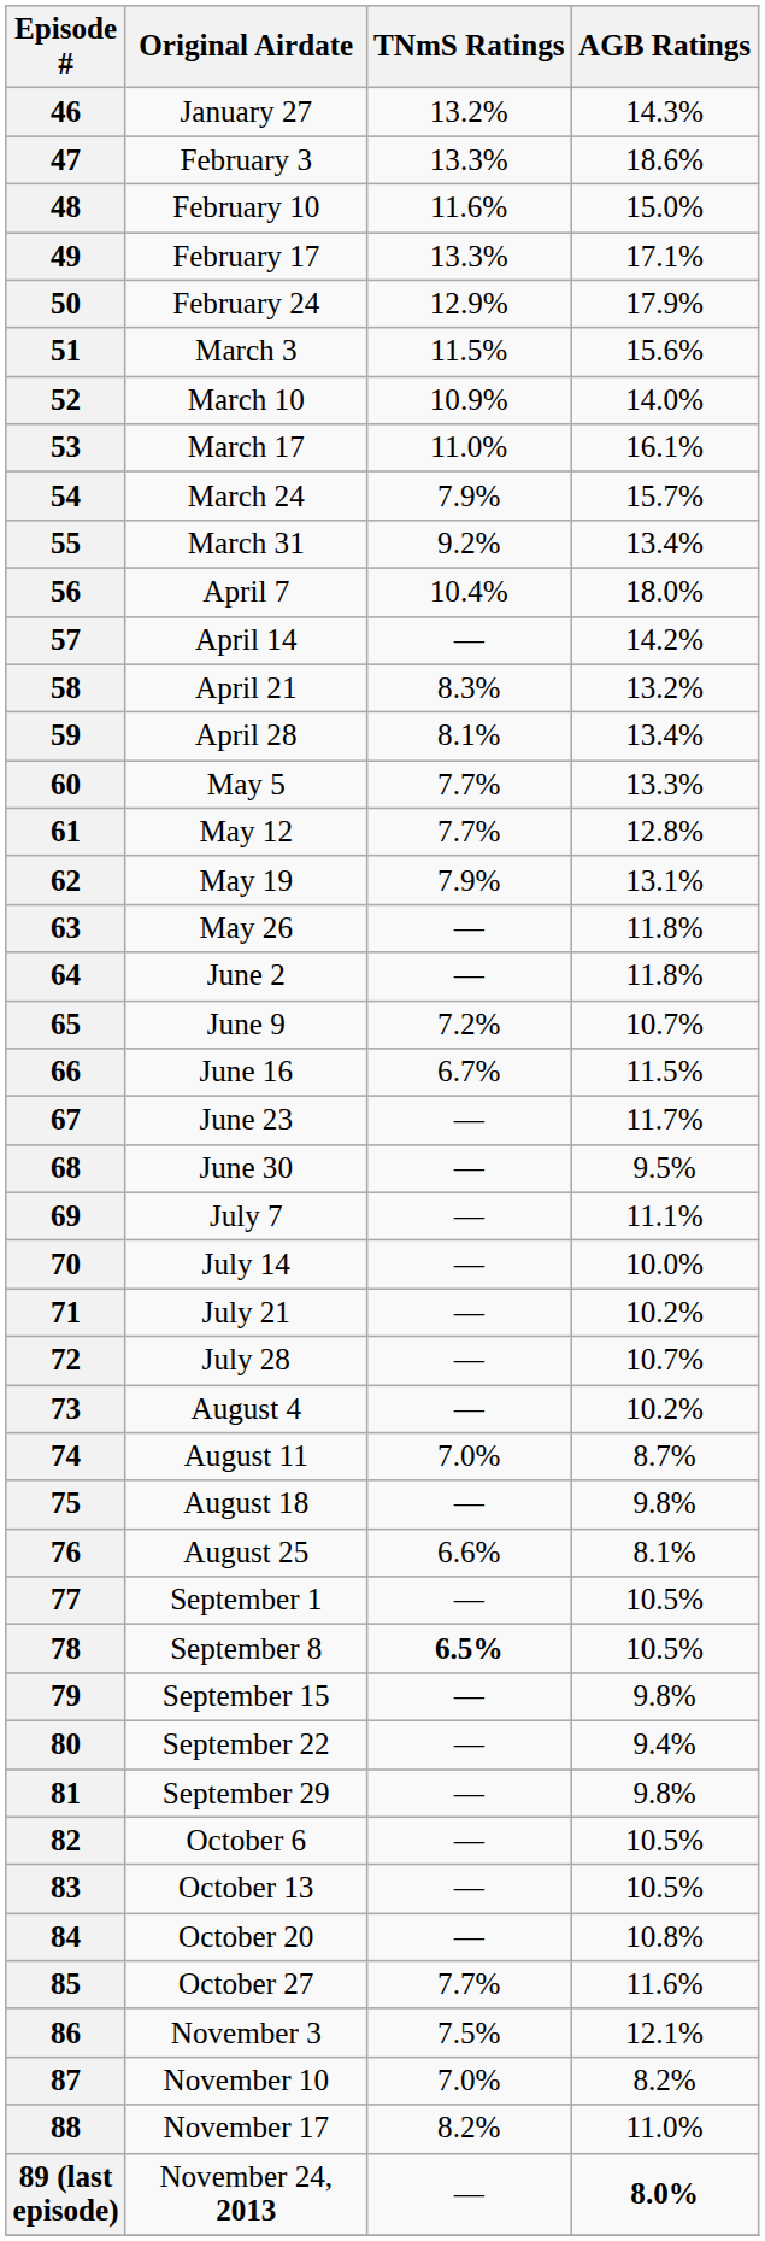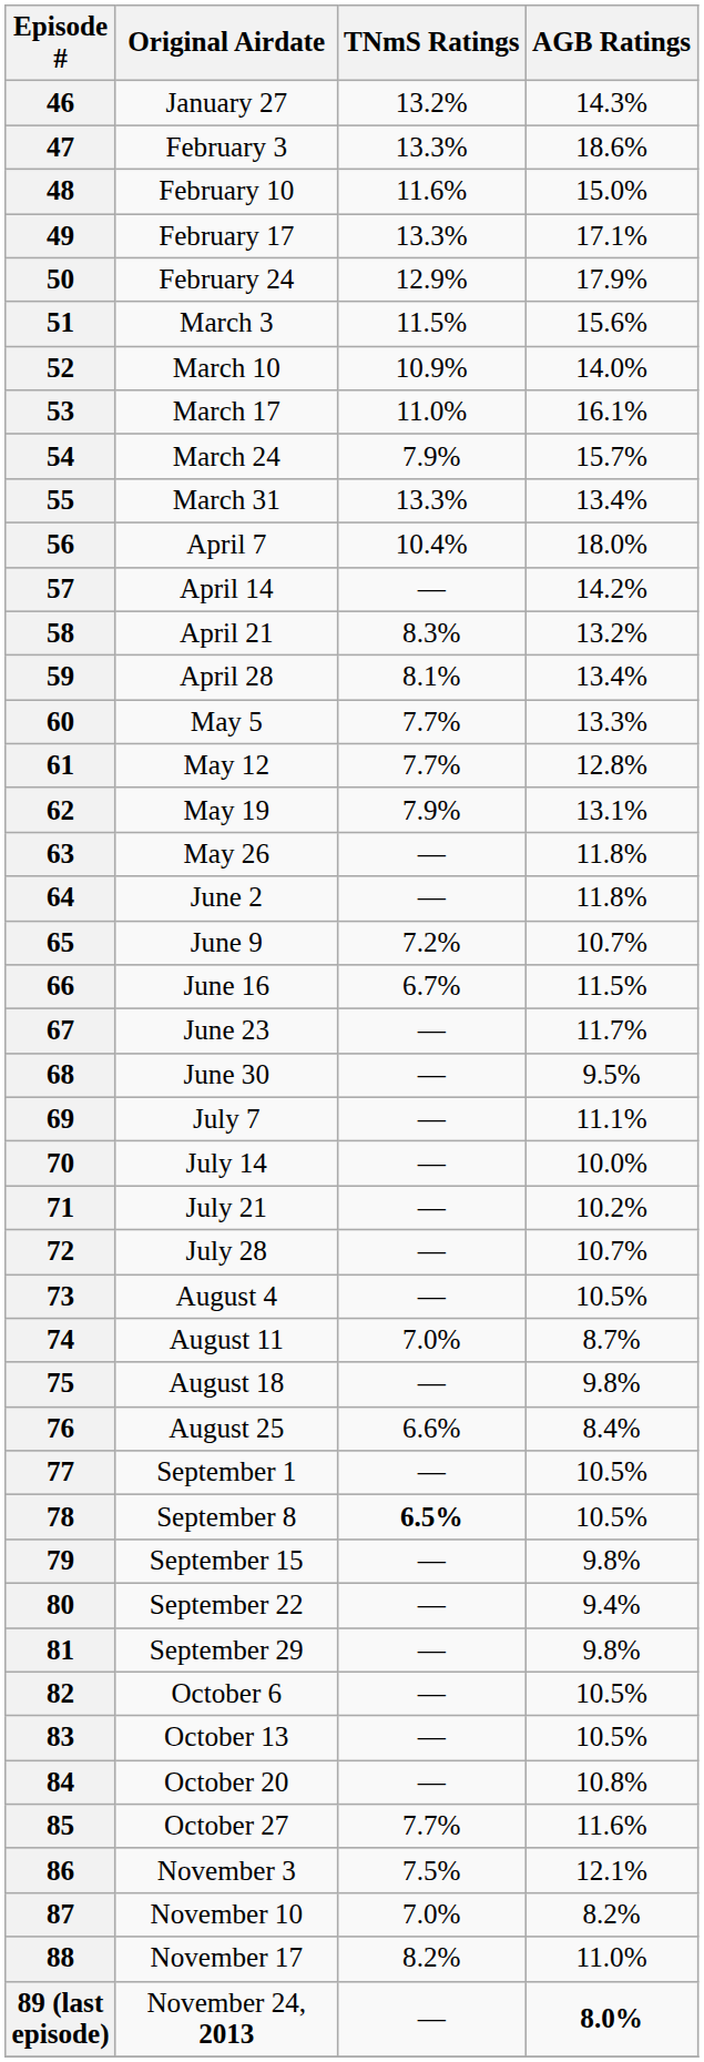55 | TNmS Ratings: 9.2% -> 13.3%
73 | AGB Ratings: 10.2% -> 10.5%
76 | AGB Ratings: 8.1% -> 8.4%
